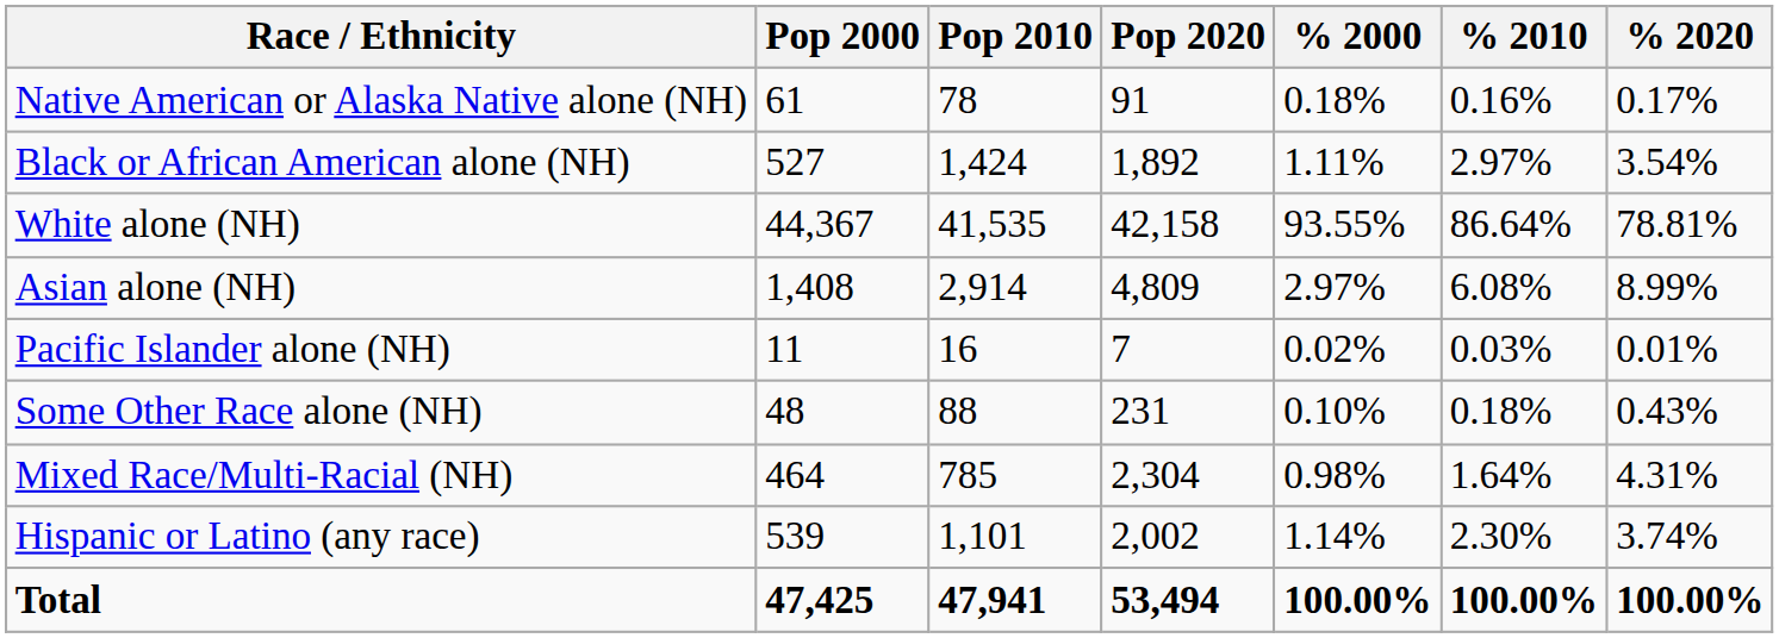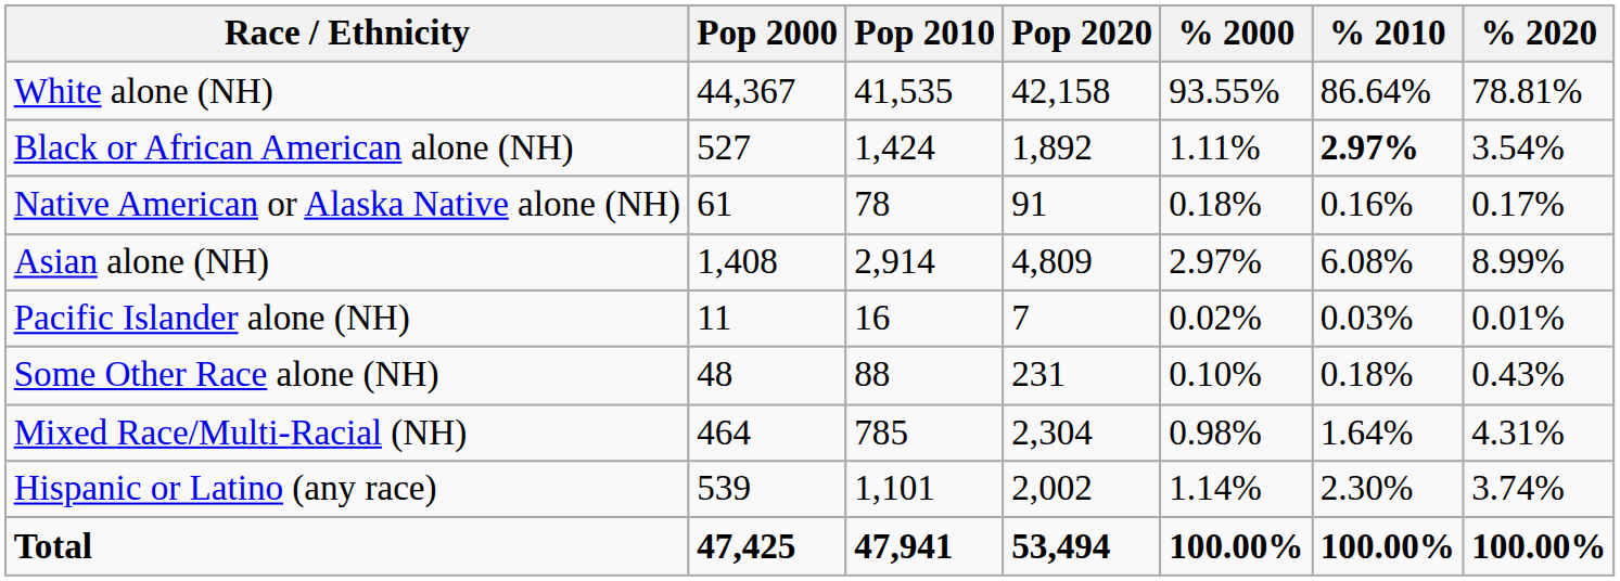rows swapped: White alone (NH) <-> Native American or Alaska Native alone (NH)
Black or African American alone (NH) | % 2010: normal -> bold
